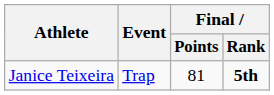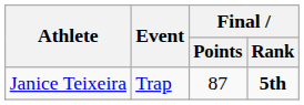Janice Teixeira | Final / Points: 81 -> 87
